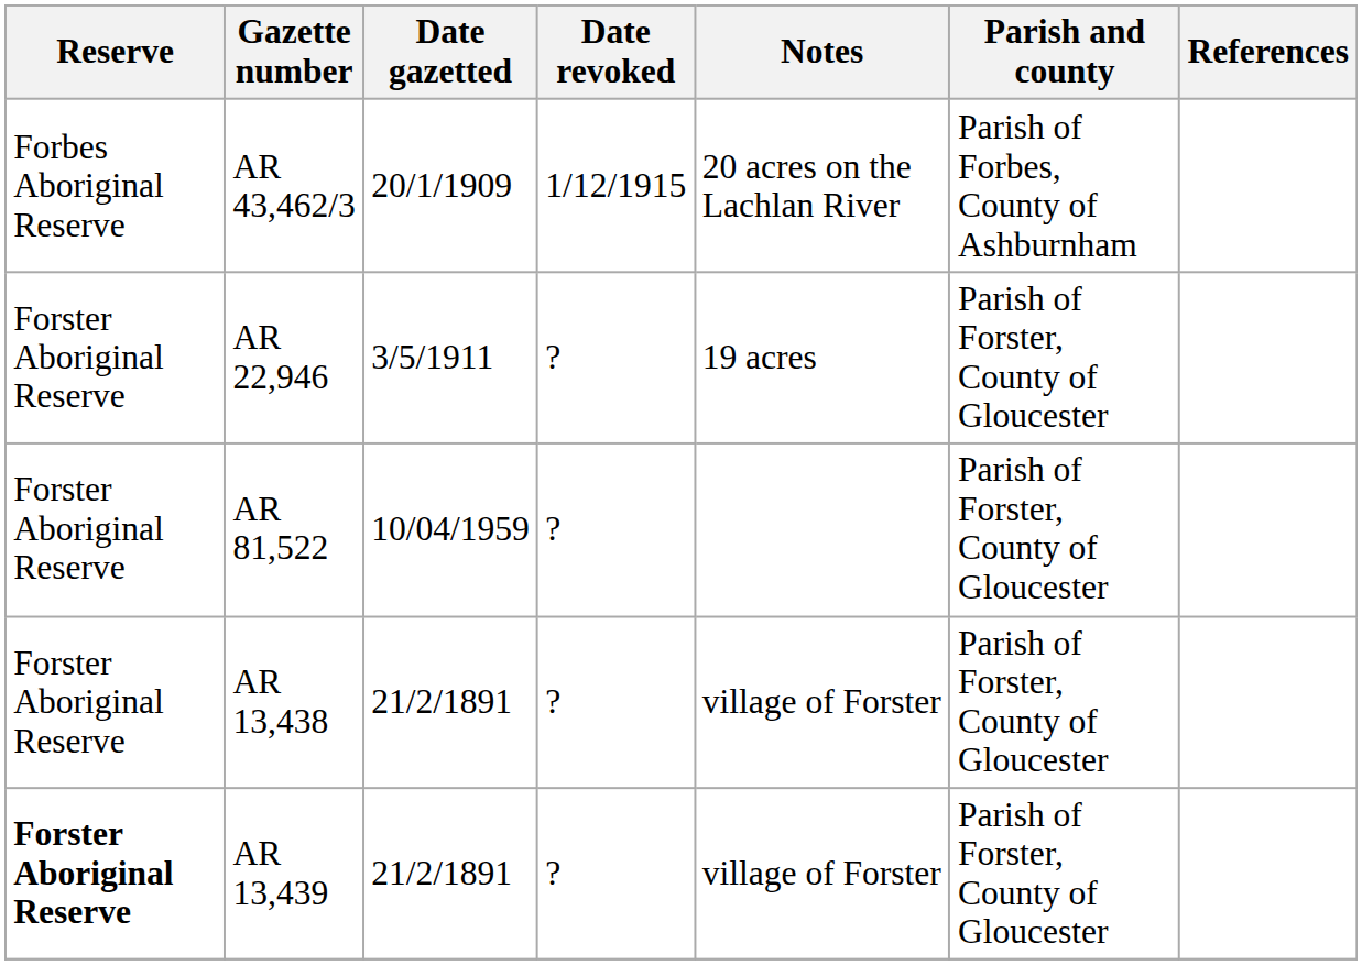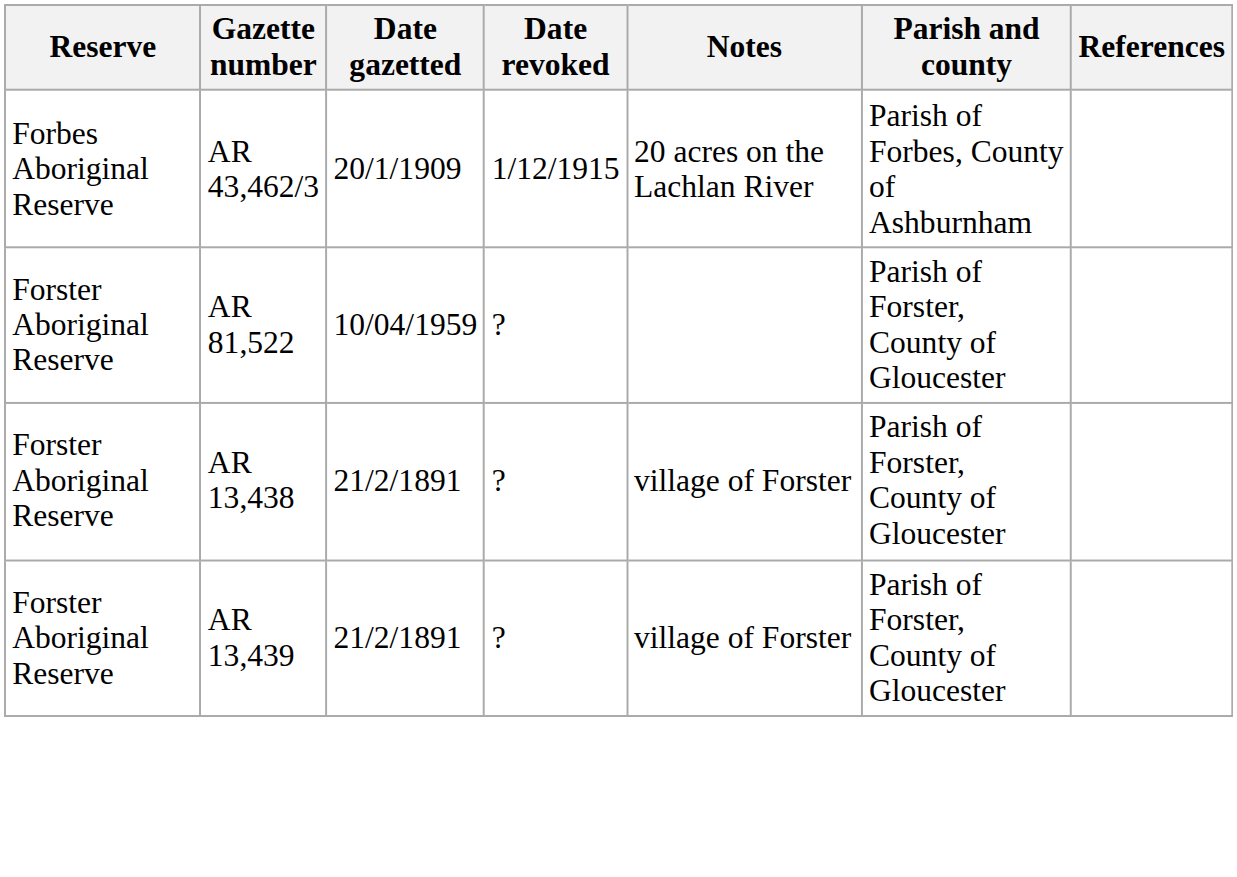- row: Forster Aboriginal Reserve | AR 22,946 | 3/5/1911 | ? | 19 acres | Parish of Forster, County of Gloucester
AR 13,439 | Reserve: bold -> normal
